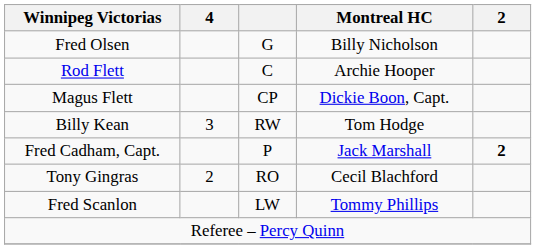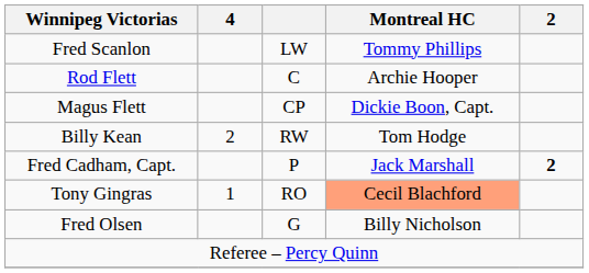rows swapped: Fred Olsen <-> Fred Scanlon
Billy Kean | 4: 3 -> 2
Tony Gingras | 4: 2 -> 1
Tony Gingras | Montreal HC: no background -> lightsalmon background
